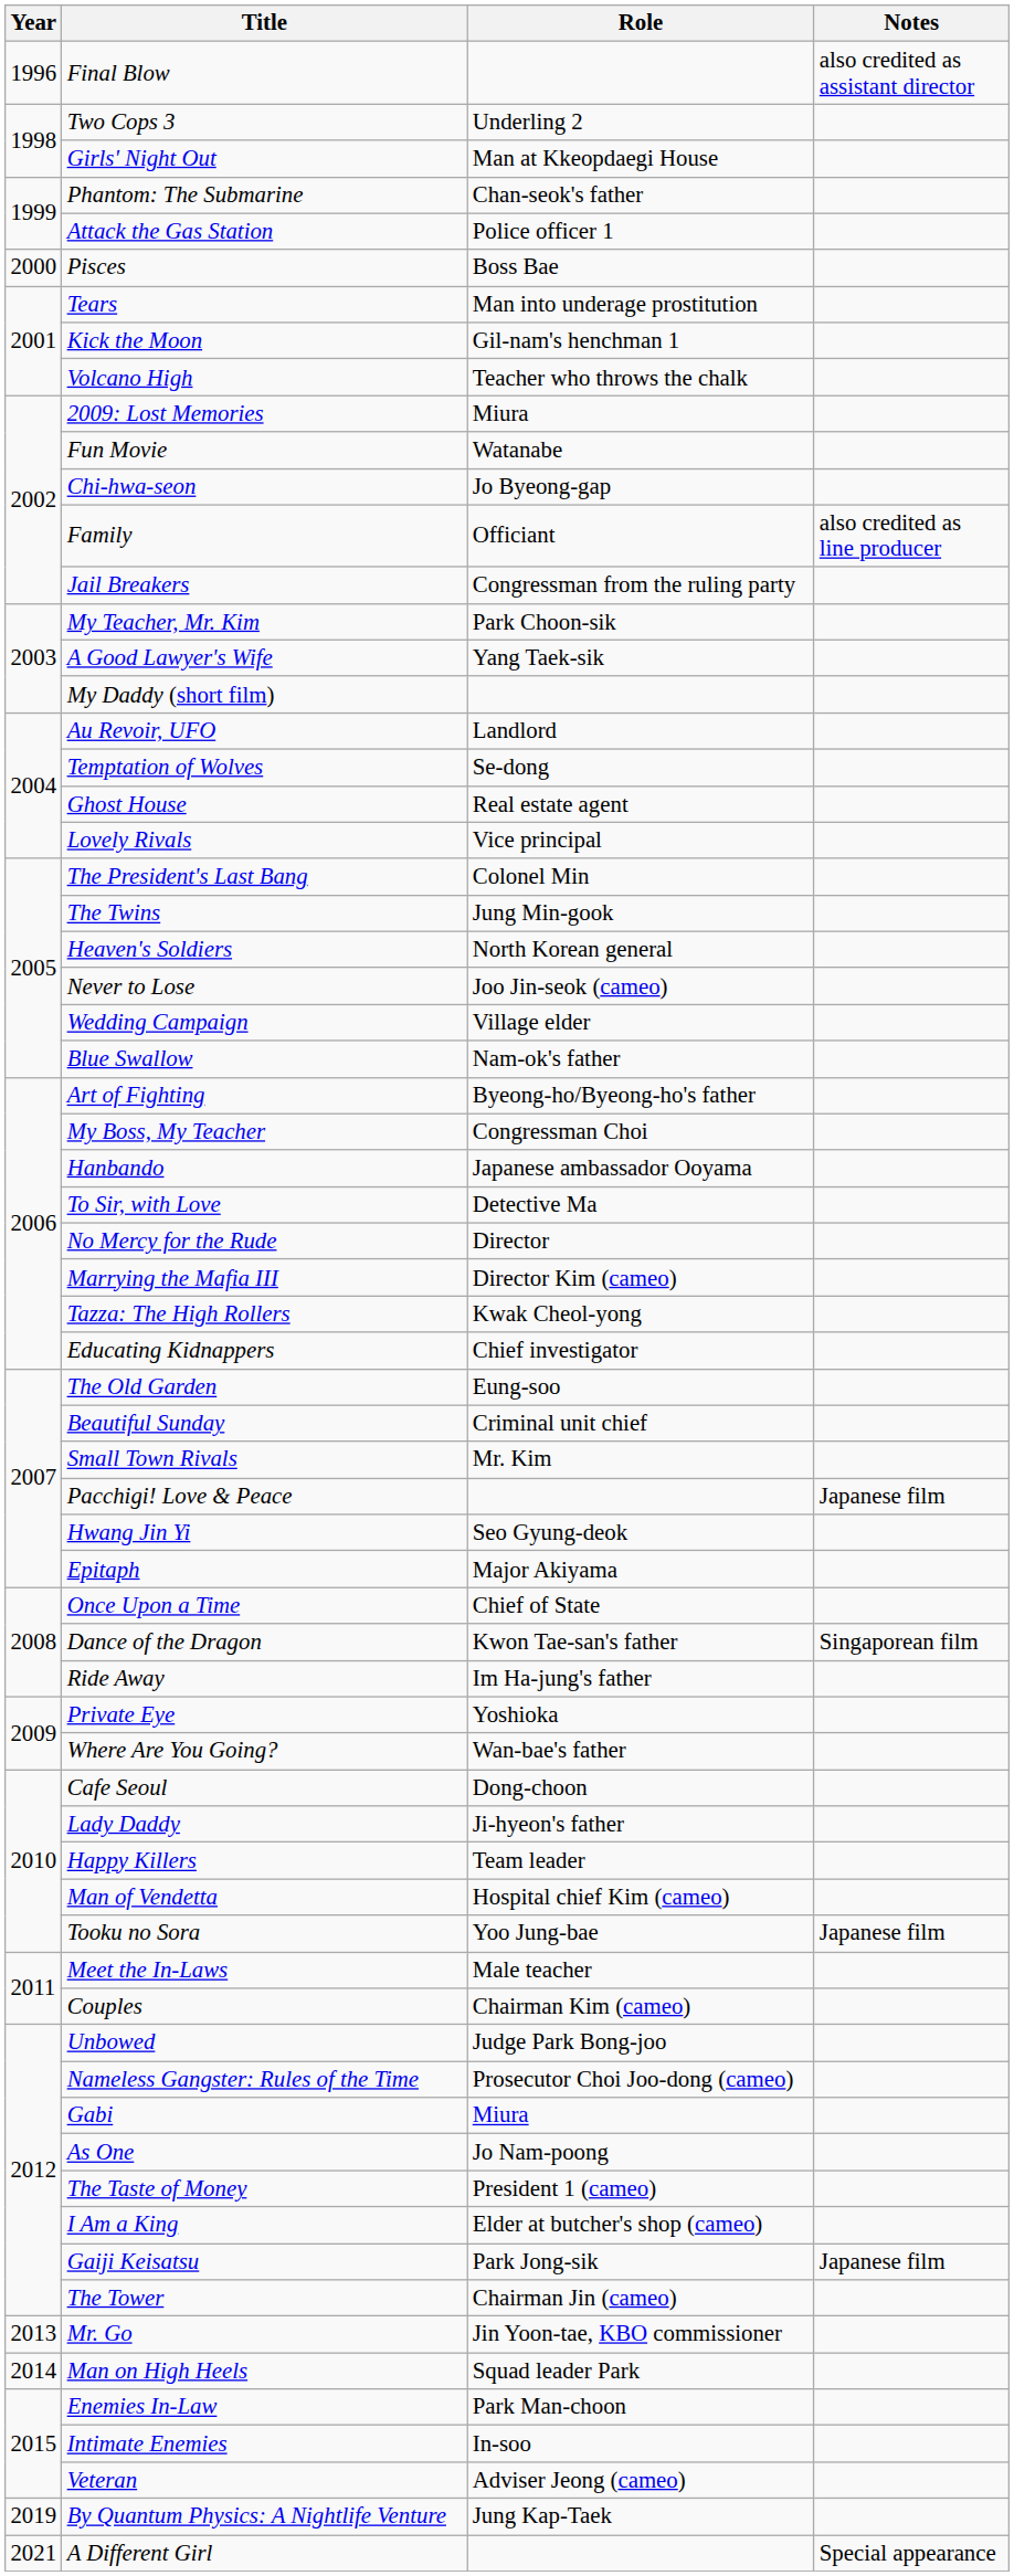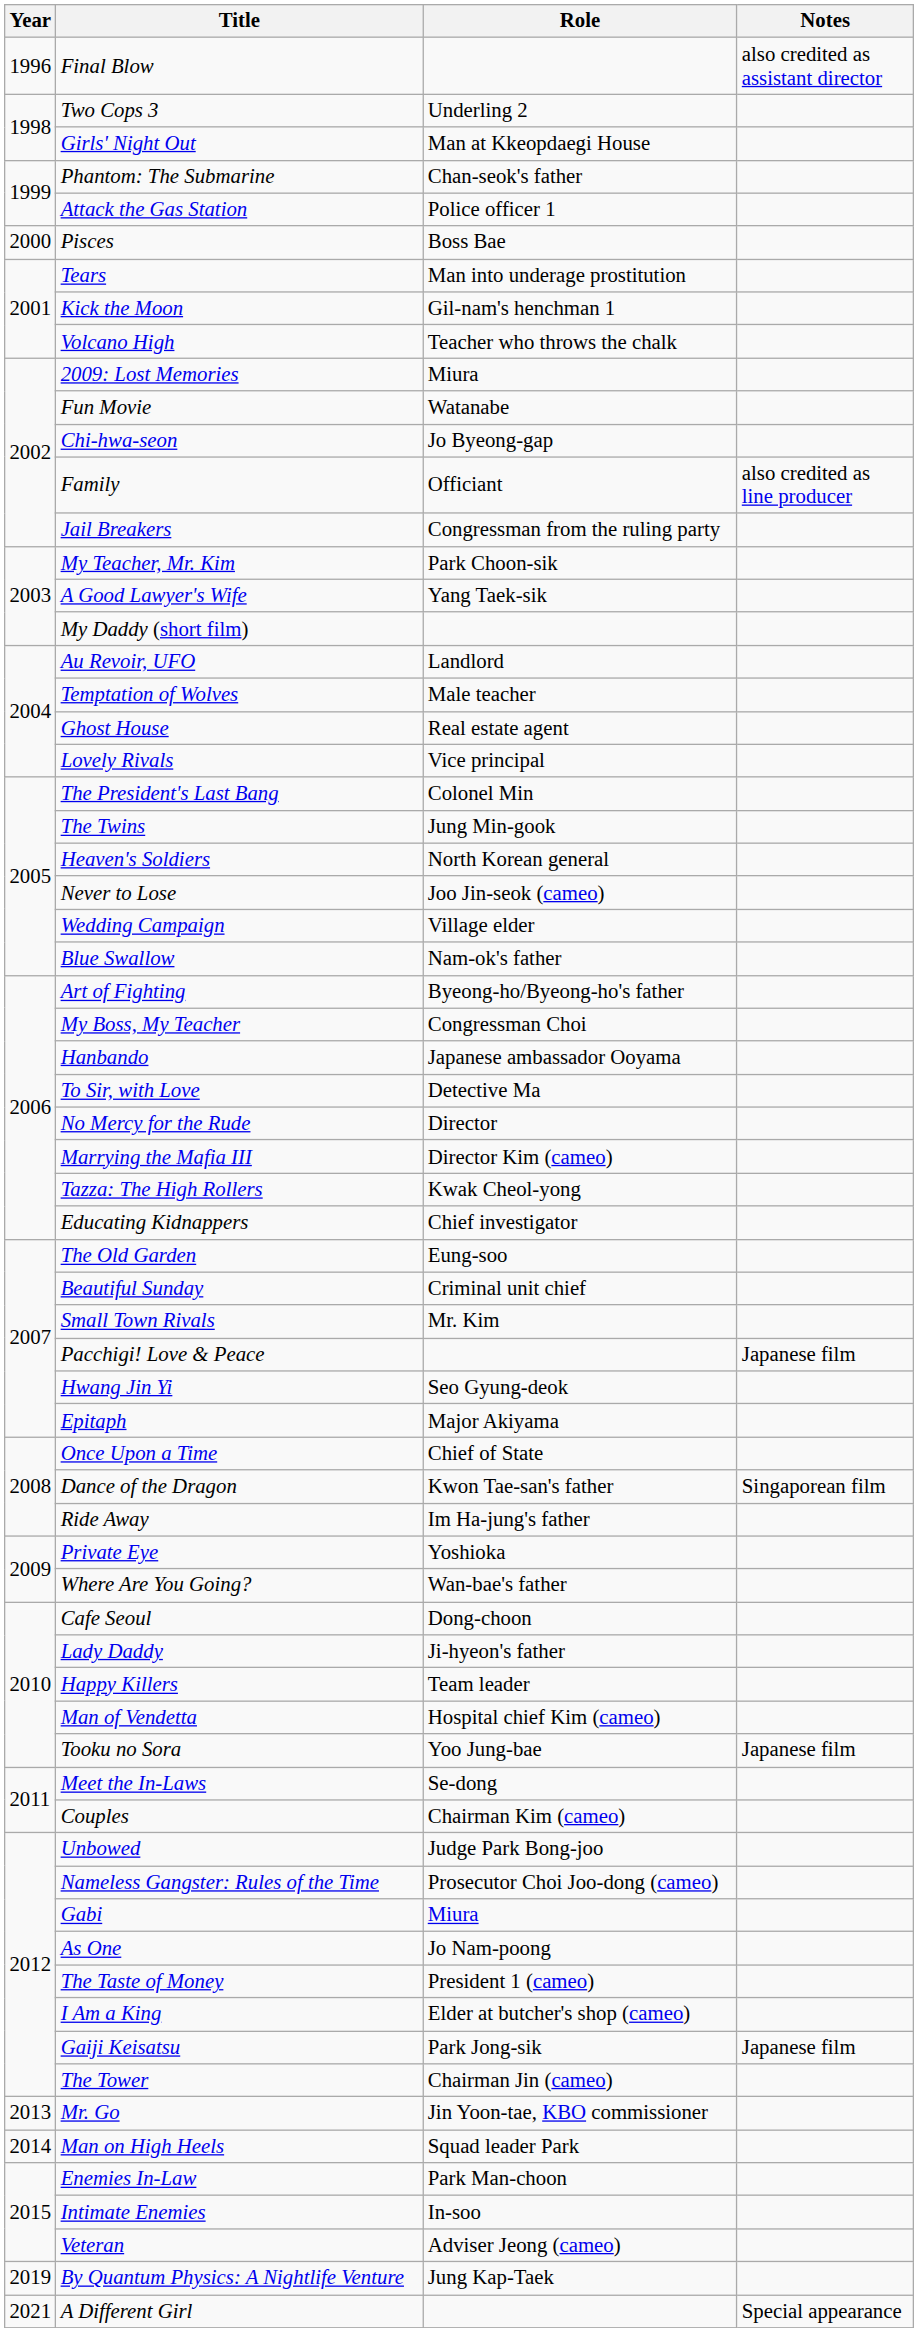Temptation of Wolves | Role: Se-dong -> Male teacher
Meet the In-Laws | Role: Male teacher -> Se-dong
